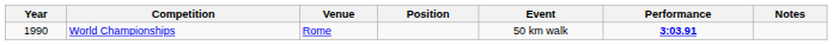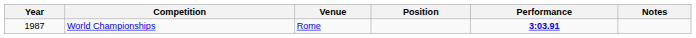- column: Event | 50 km walk
World Championships | Year: 1990 -> 1987
